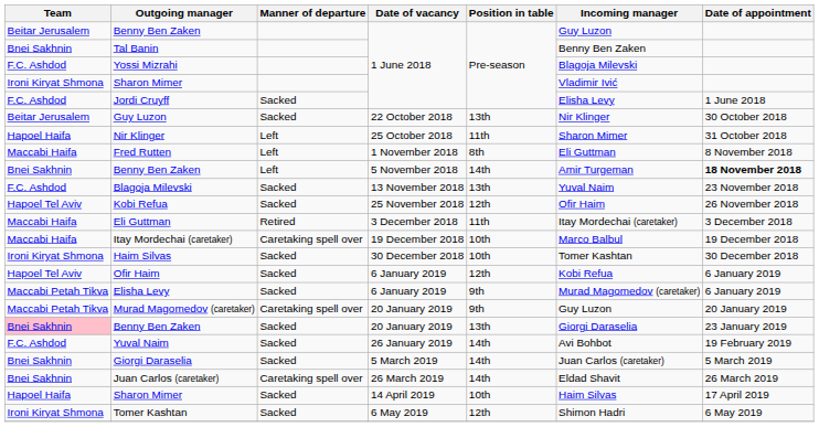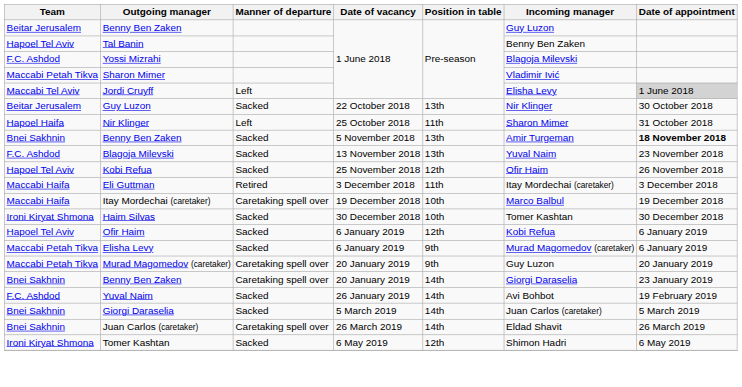Tal Banin | Team: Bnei Sakhnin -> Hapoel Tel Aviv
Sharon Mimer / 1 June 2018 | Team: Ironi Kiryat Shmona -> Maccabi Petah Tikva
Jordi Cruyff | Team: F.C. Ashdod -> Maccabi Tel Aviv
Jordi Cruyff | Manner of departure: Sacked -> Left
Jordi Cruyff | Date of appointment: no background -> lightgrey background
- row: Maccabi Haifa | Fred Rutten | Left | 1 November 2018 | 8th | Eli Guttman | 8 November 2018
Benny Ben Zaken / 5 November 2018 | Manner of departure: Left -> Sacked
Benny Ben Zaken / 5 November 2018 | Position in table: 14th -> 13th
Benny Ben Zaken / 20 January 2019 | Team: pink background -> no background
Benny Ben Zaken / 20 January 2019 | Manner of departure: Sacked -> Caretaking spell over
Benny Ben Zaken / 20 January 2019 | Position in table: 13th -> 14th
- row: Hapoel Haifa | Sharon Mimer | Sacked | 14 April 2019 | 10th | Haim Silvas | 17 April 2019
